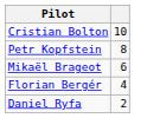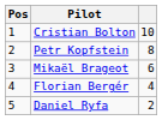+ column: Pos | 1 | 2 | 3 | 4 | 5
